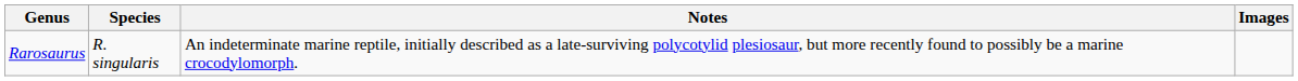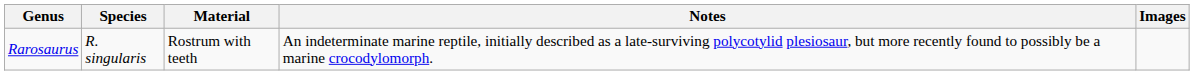+ column: Material | Rostrum with teeth
